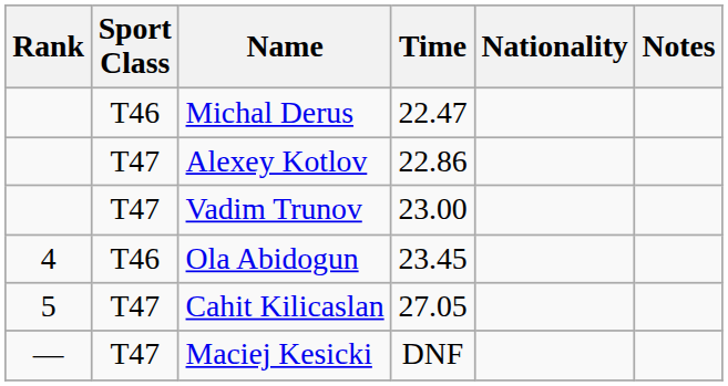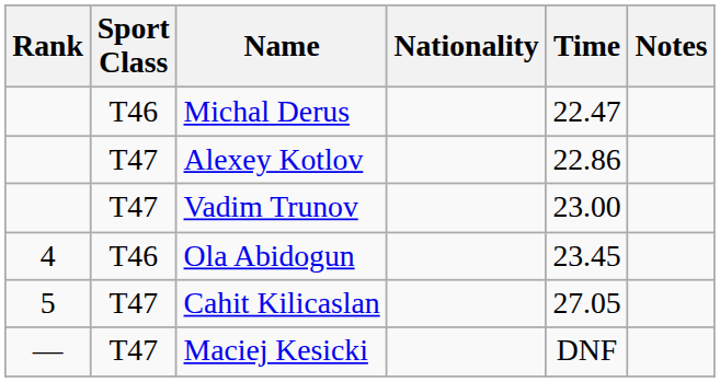columns swapped: Nationality <-> Time
